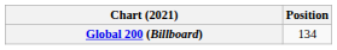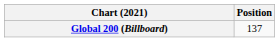Global 200 (Billboard) | Position: 134 -> 137
